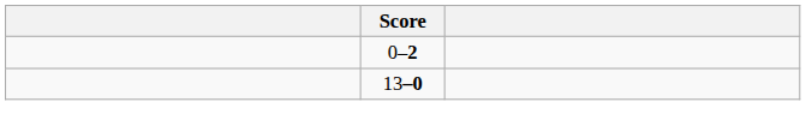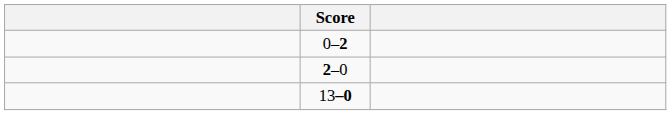+ row: 2–0
